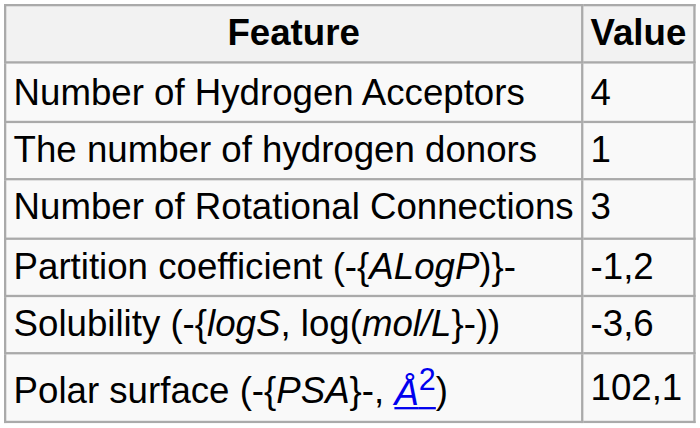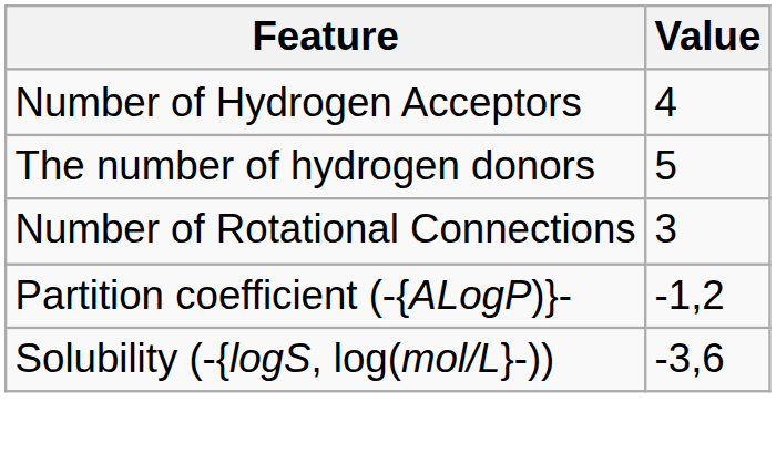The number of hydrogen donors | Value: 1 -> 5
- row: Polar surface (-{PSA}-, Å2) | 102,1
